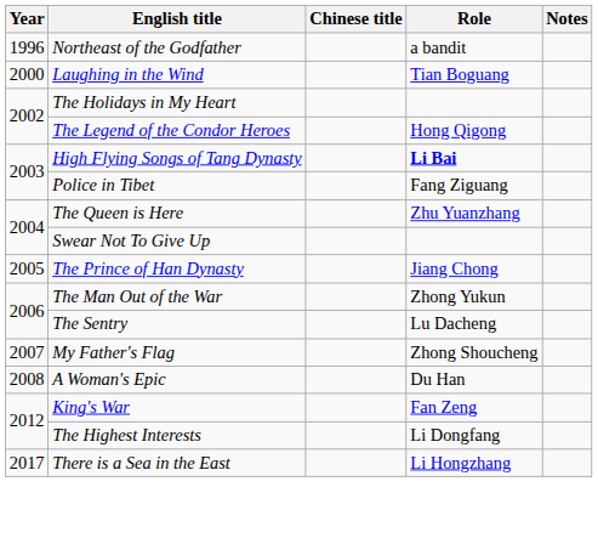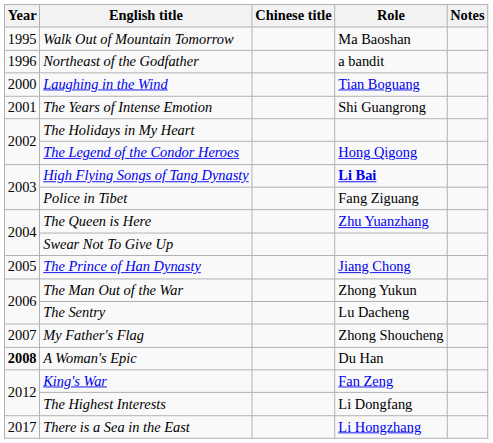+ row: 1995 | Walk Out of Mountain Tomorrow | Ma Baoshan
+ row: 2001 | The Years of Intense Emotion | Shi Guangrong
A Woman's Epic | Year: normal -> bold
